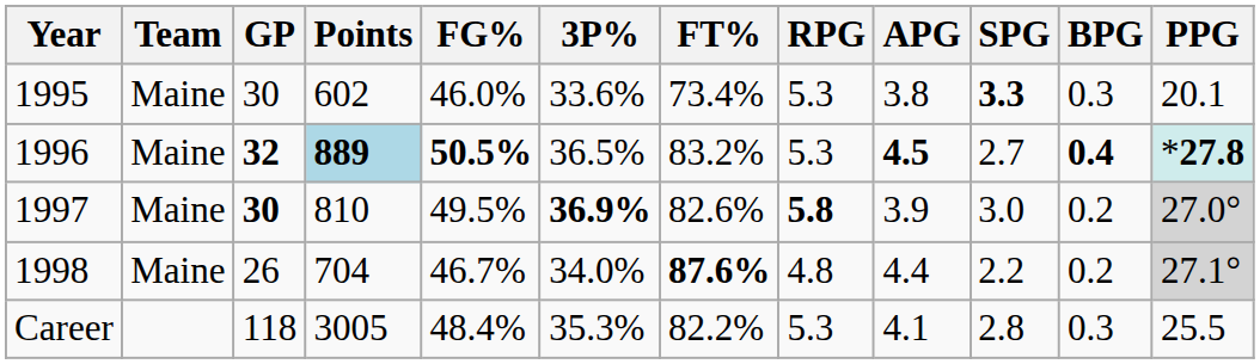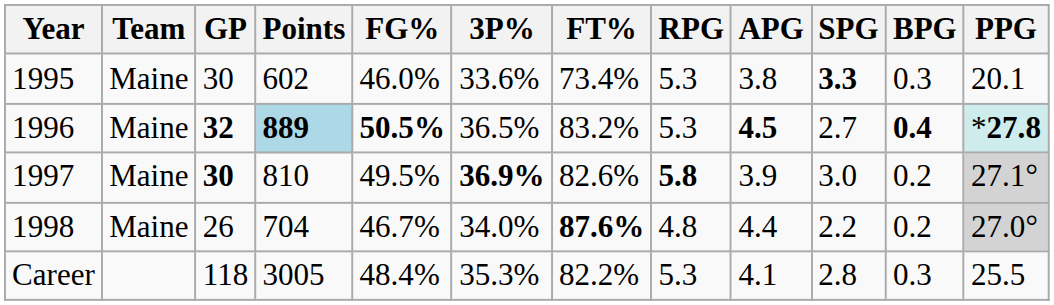1997 | PPG: 27.0° -> 27.1°
1998 | PPG: 27.1° -> 27.0°
